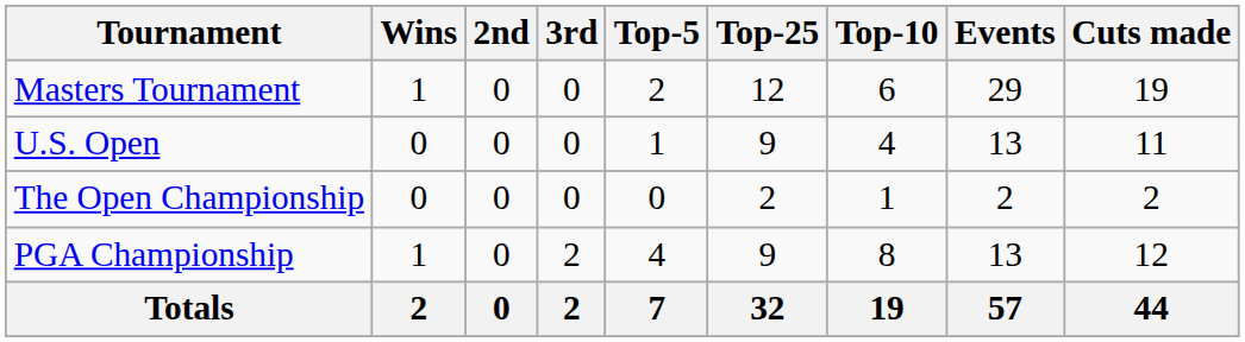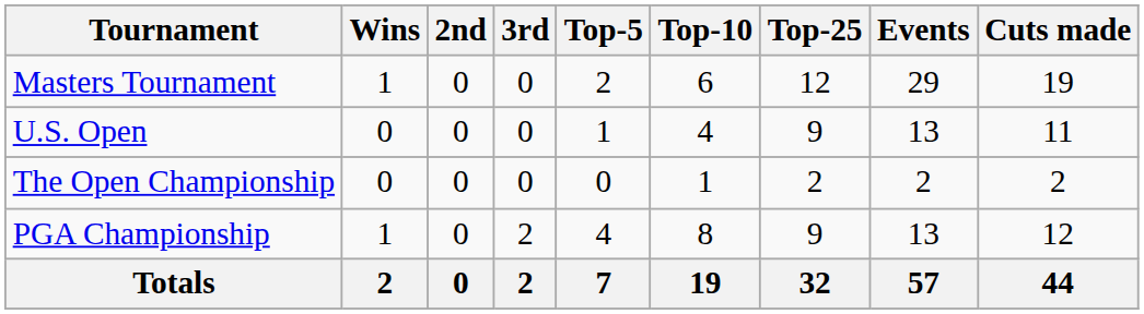columns swapped: Top-10 <-> Top-25
